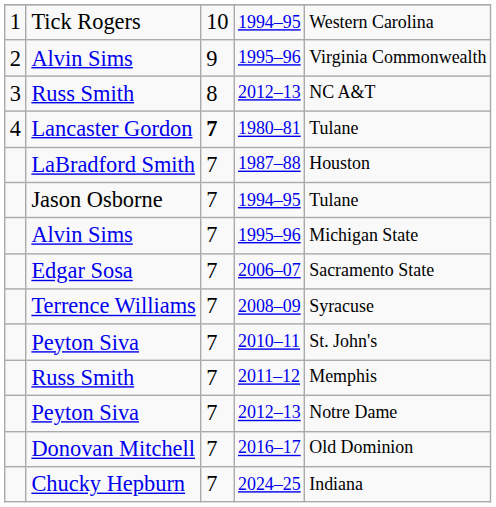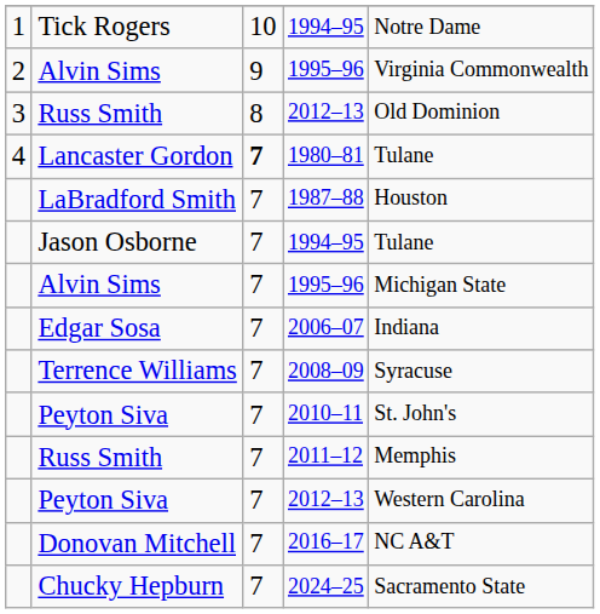Tick Rogers | column 5: Western Carolina -> Notre Dame
Russ Smith / 2012–13 | column 5: NC A&T -> Old Dominion
Edgar Sosa | column 5: Sacramento State -> Indiana
Peyton Siva / 2012–13 | column 5: Notre Dame -> Western Carolina
Donovan Mitchell | column 5: Old Dominion -> NC A&T
Chucky Hepburn | column 5: Indiana -> Sacramento State
